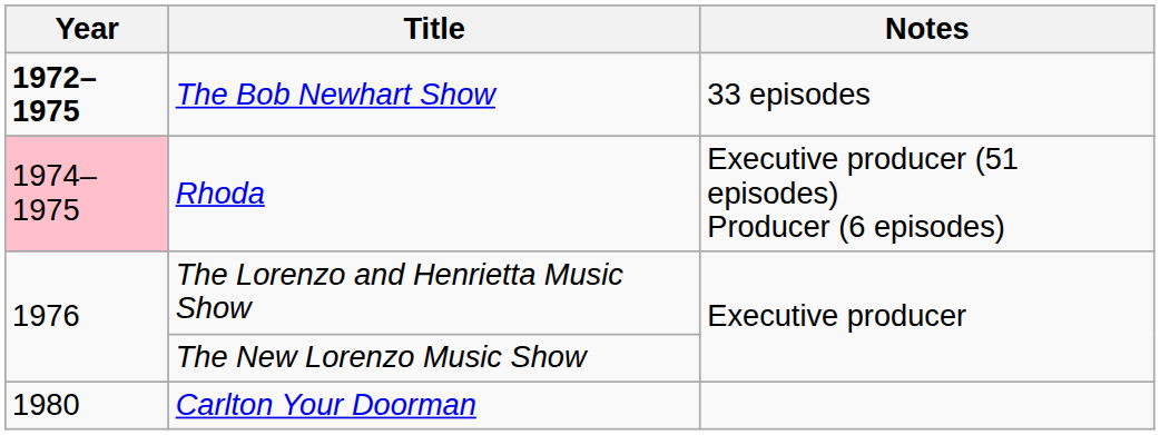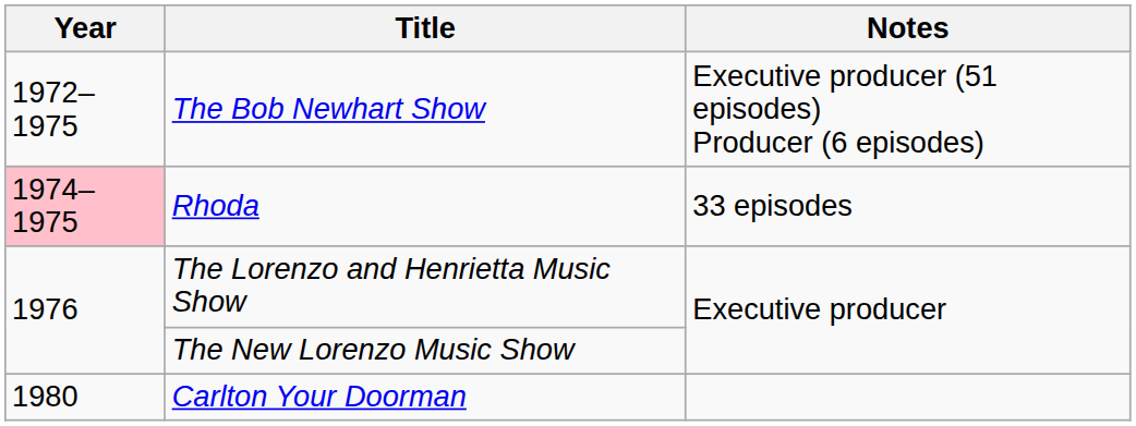The Bob Newhart Show | Year: bold -> normal
The Bob Newhart Show | Notes: 33 episodes -> Executive producer (51 episodes) Producer (6 episodes)
Rhoda | Notes: Executive producer (51 episodes) Producer (6 episodes) -> 33 episodes
